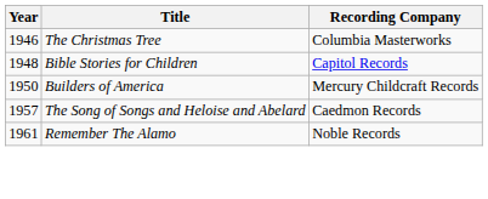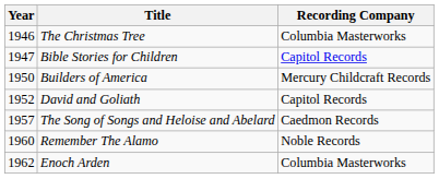Bible Stories for Children | Year: 1948 -> 1947
+ row: 1952 | David and Goliath | Capitol Records
Remember The Alamo | Year: 1961 -> 1960
+ row: 1962 | Enoch Arden | Columbia Masterworks
